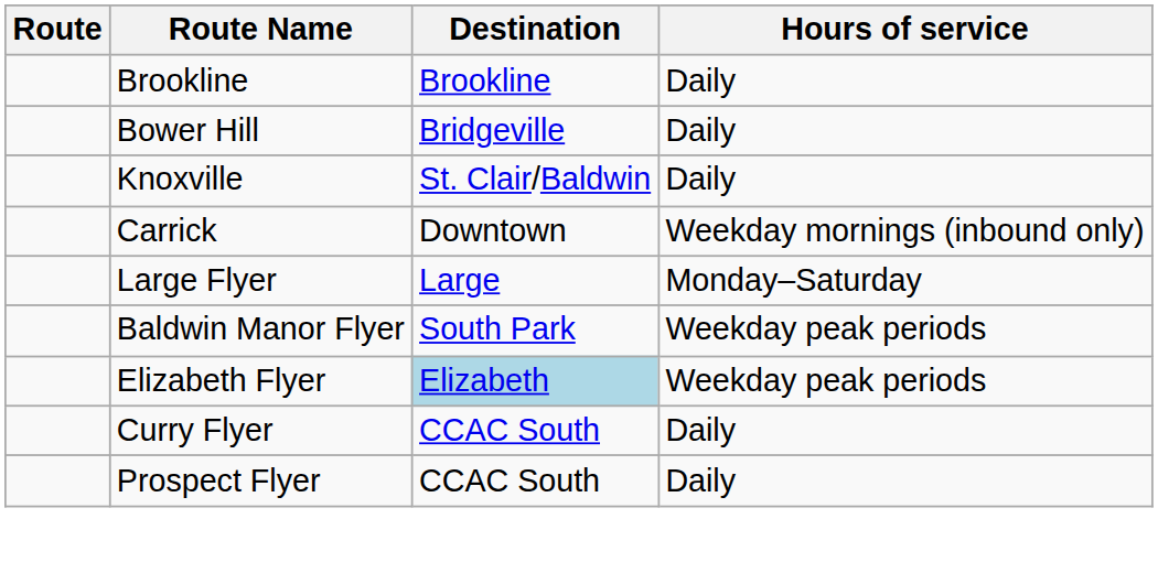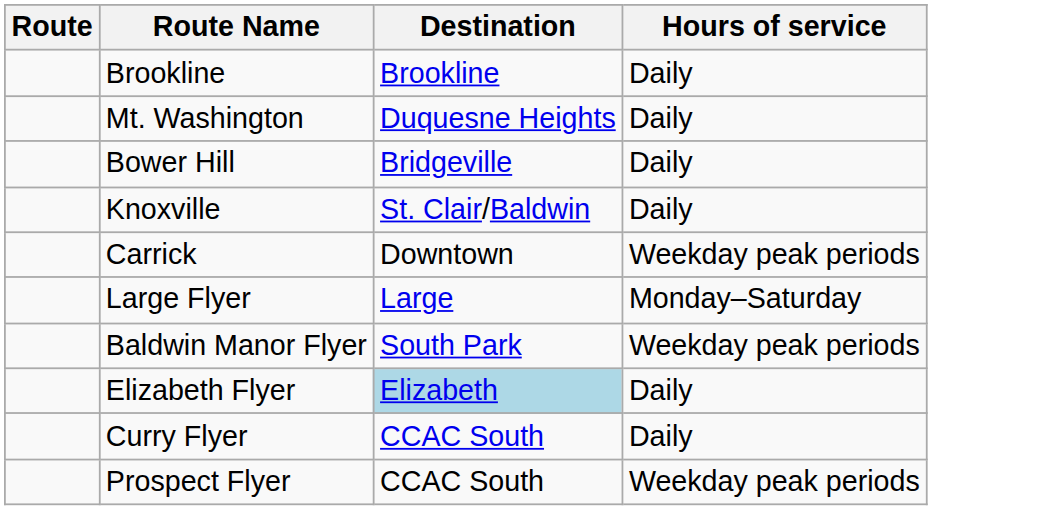+ row: Mt. Washington | Duquesne Heights | Daily
Carrick | Hours of service: Weekday mornings (inbound only) -> Weekday peak periods
Elizabeth Flyer | Hours of service: Weekday peak periods -> Daily
Prospect Flyer | Hours of service: Daily -> Weekday peak periods
